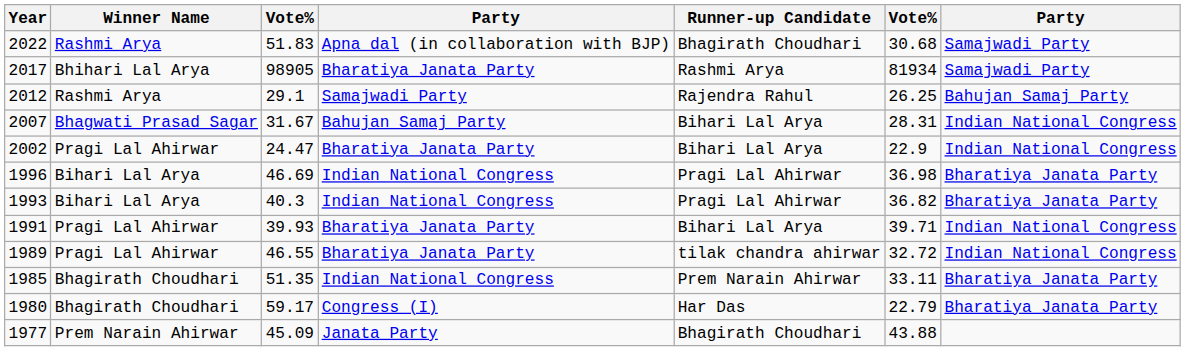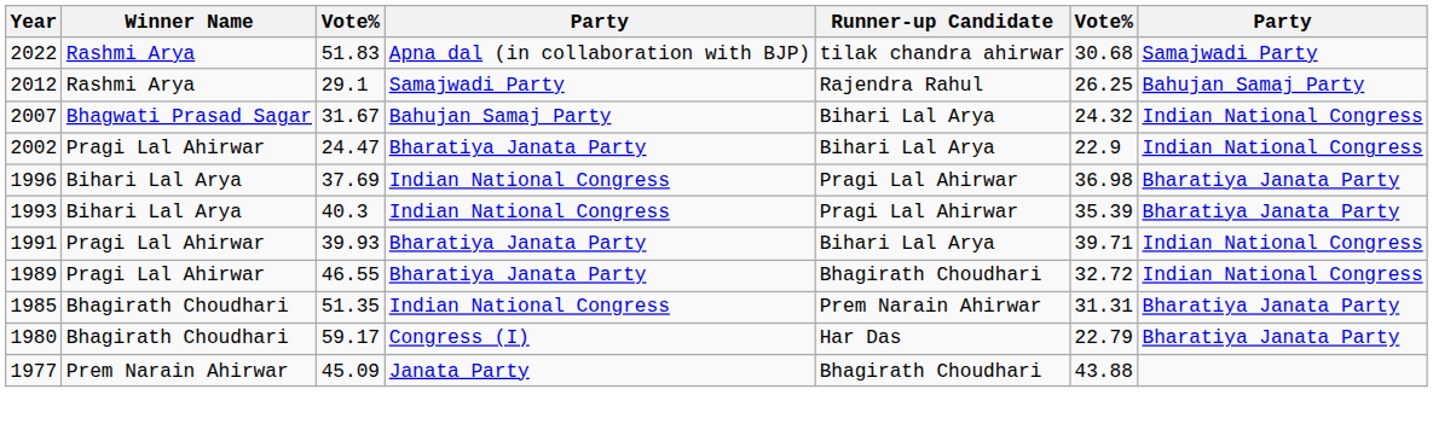2022 | Runner-up Candidate: Bhagirath Choudhari -> tilak chandra ahirwar
- row: 2017 | Bhihari Lal Arya | 98905 | Bharatiya Janata Party | Rashmi Arya | 81934 | Samajwadi Party
2007 | column 6: 28.31 -> 24.32
1996 | column 3: 46.69 -> 37.69
1993 | column 6: 36.82 -> 35.39
1989 | Runner-up Candidate: tilak chandra ahirwar -> Bhagirath Choudhari
1985 | column 6: 33.11 -> 31.31
